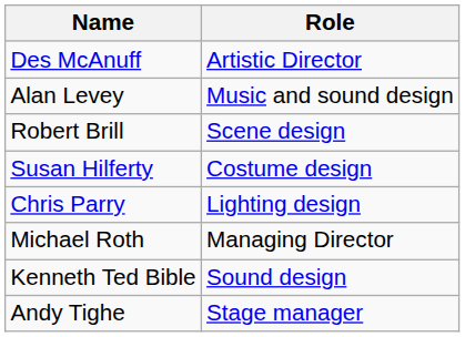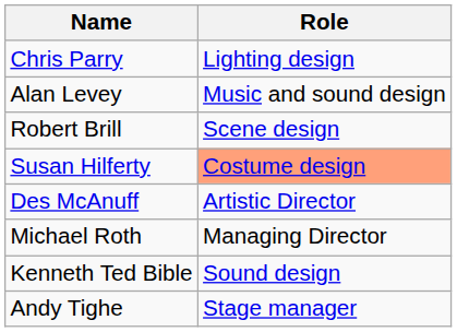rows swapped: Des McAnuff <-> Chris Parry
Susan Hilferty | Role: no background -> lightsalmon background
